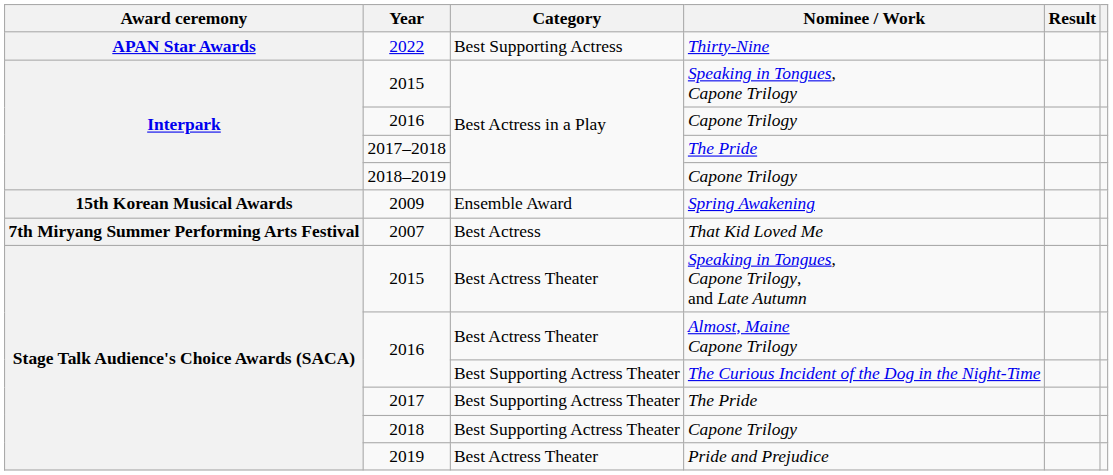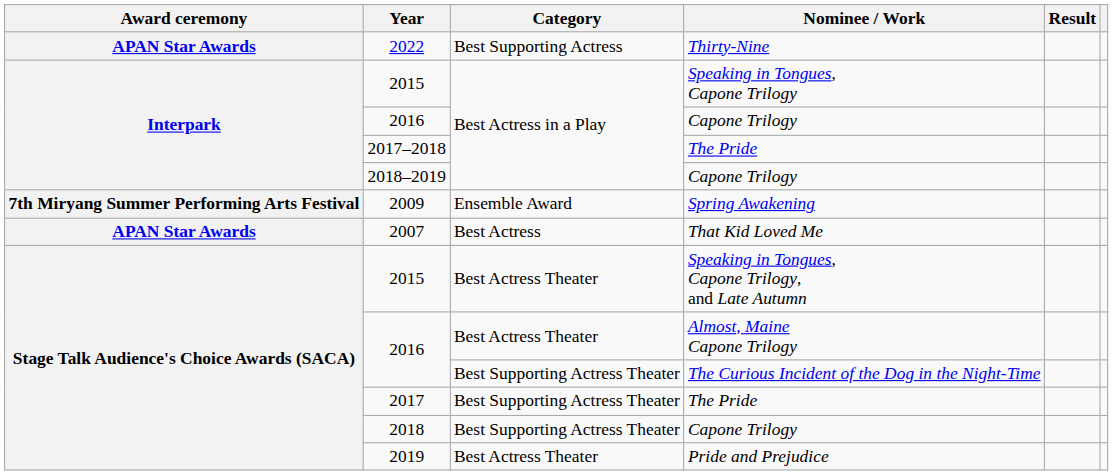2009 | Award ceremony: 15th Korean Musical Awards -> 7th Miryang Summer Performing Arts Festival
2007 | Award ceremony: 7th Miryang Summer Performing Arts Festival -> APAN Star Awards
